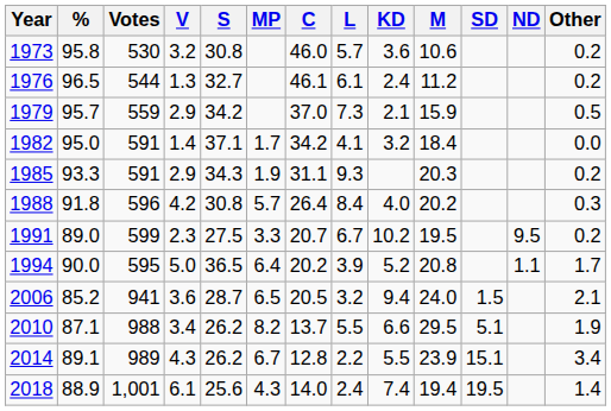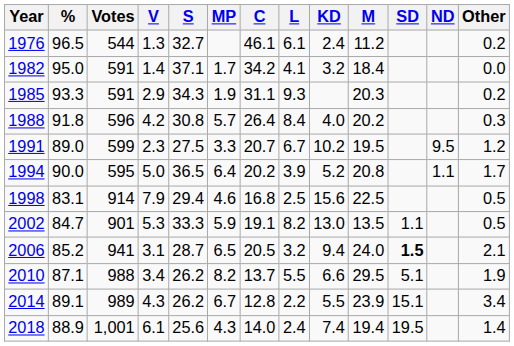- row: 1973 | 95.8 | 530 | 3.2 | 30.8 | 46.0 | 5.7 | 3.6 | 10.6 | 0.2
- row: 1979 | 95.7 | 559 | 2.9 | 34.2 | 37.0 | 7.3 | 2.1 | 15.9 | 0.5
1991 | Other: 0.2 -> 1.2
+ row: 1998 | 83.1 | 914 | 7.9 | 29.4 | 4.6 | 16.8 | 2.5 | 15.6 | 22.5 | 0.5
+ row: 2002 | 84.7 | 901 | 5.3 | 33.3 | 5.9 | 19.1 | 8.2 | 13.0 | 13.5 | 1.1 | 0.5
2006 | V: 3.6 -> 3.1
2006 | SD: normal -> bold
